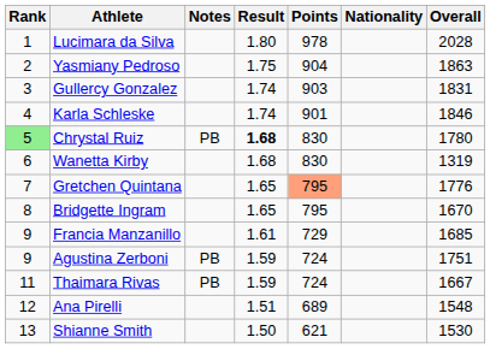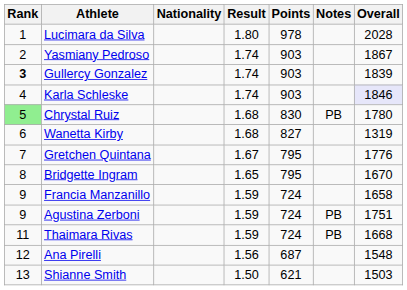columns swapped: Nationality <-> Notes
Yasmiany Pedroso | Result: 1.75 -> 1.74
Yasmiany Pedroso | Points: 904 -> 903
Yasmiany Pedroso | Overall: 1863 -> 1867
Gullercy Gonzalez | Rank: normal -> bold
Gullercy Gonzalez | Overall: 1831 -> 1839
Karla Schleske | Points: 901 -> 903
Karla Schleske | Overall: no background -> lavender background
Chrystal Ruiz | Result: bold -> normal
Wanetta Kirby | Points: 830 -> 827
Gretchen Quintana | Result: 1.65 -> 1.67
Gretchen Quintana | Points: lightsalmon background -> no background
Francia Manzanillo | Result: 1.61 -> 1.59
Francia Manzanillo | Points: 729 -> 724
Francia Manzanillo | Overall: 1685 -> 1658
Thaimara Rivas | Overall: 1667 -> 1668
Ana Pirelli | Result: 1.51 -> 1.56
Ana Pirelli | Points: 689 -> 687
Shianne Smith | Overall: 1530 -> 1503
